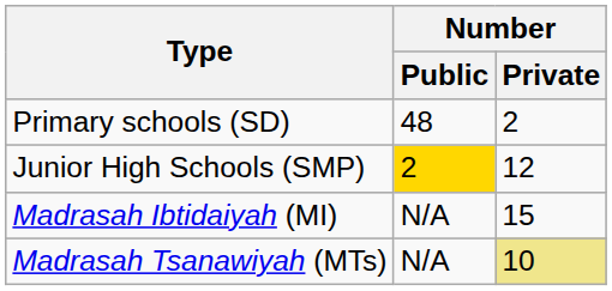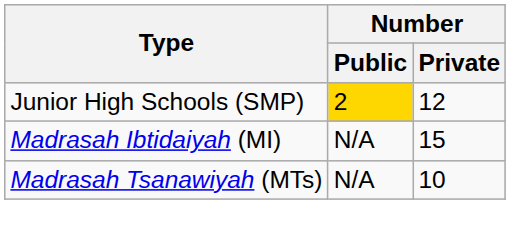- row: Primary schools (SD) | 48 | 2
Madrasah Tsanawiyah (MTs) | Number / Private: khaki background -> no background
